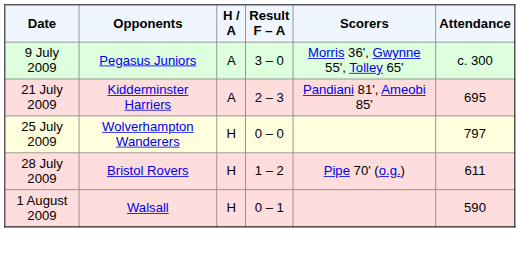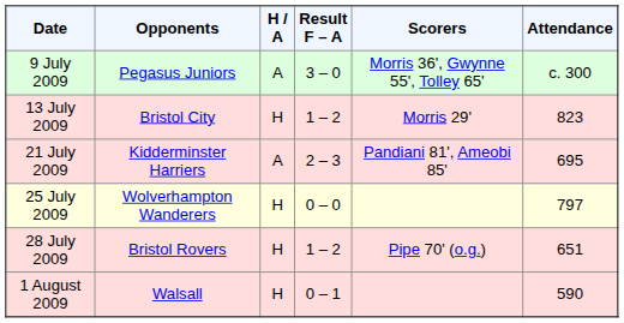+ row: 13 July 2009 | Bristol City | H | 1 – 2 | Morris 29' | 823
28 July 2009 | Attendance: 611 -> 651
